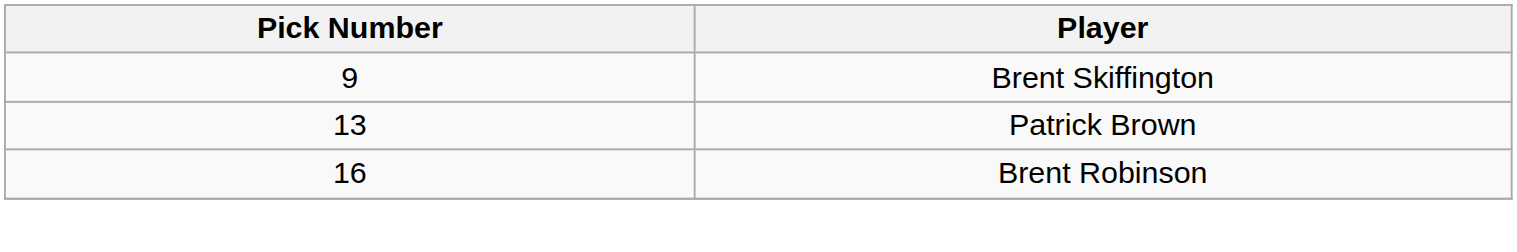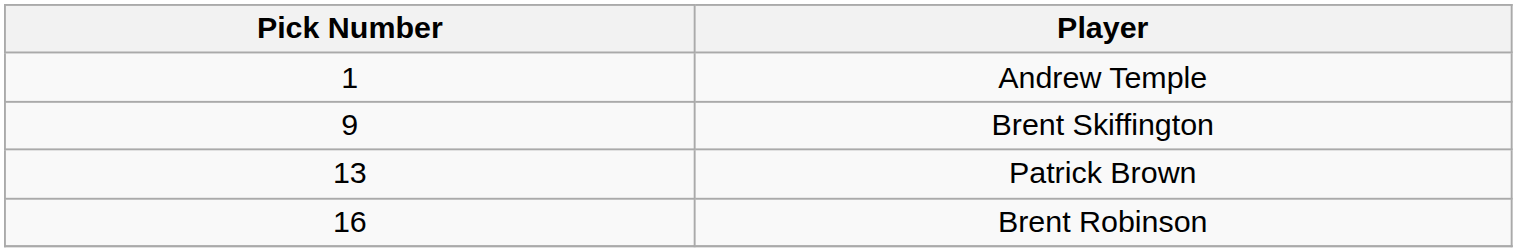+ row: 1 | Andrew Temple
